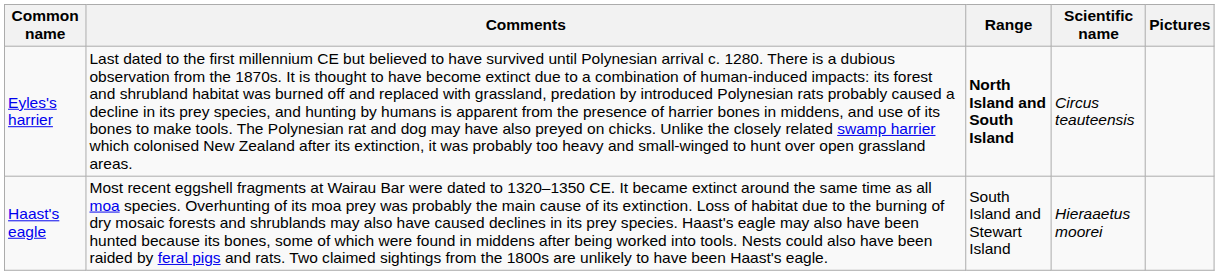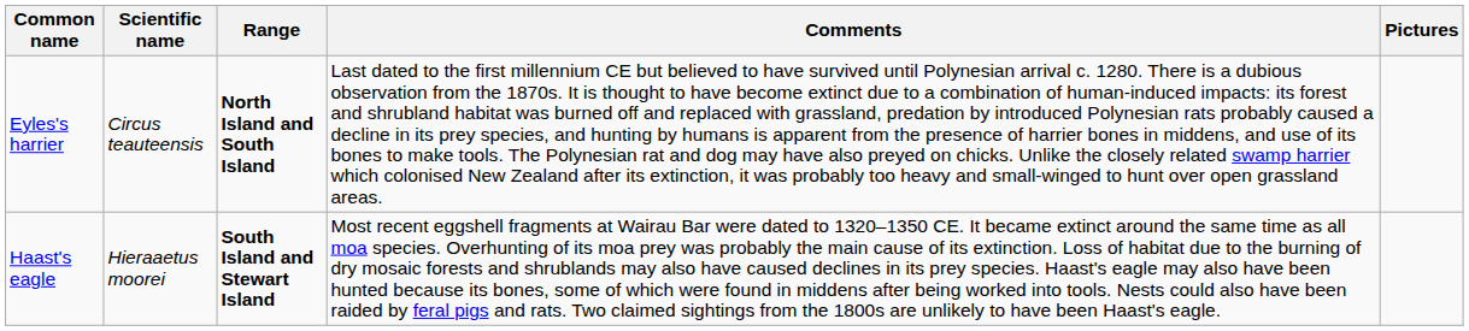columns swapped: Scientific name <-> Comments
Haast's eagle | Range: normal -> bold
